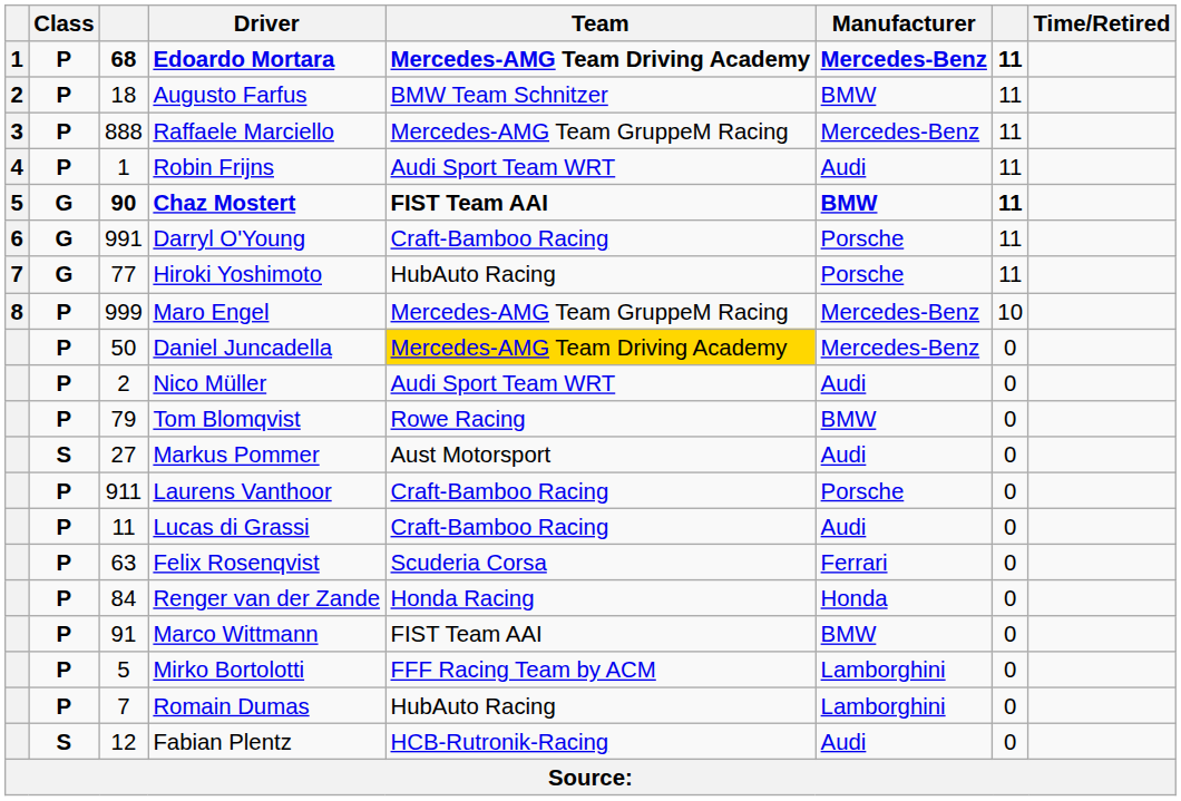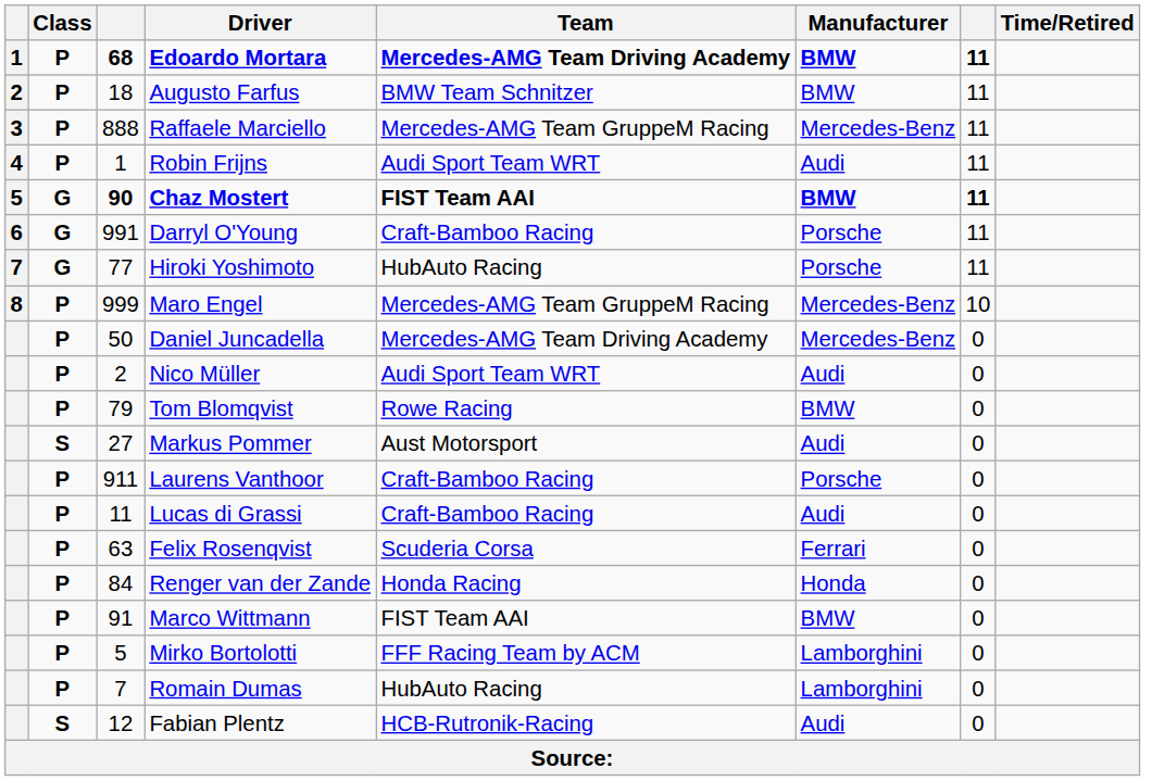Edoardo Mortara | Manufacturer: Mercedes-Benz -> BMW
Daniel Juncadella | Team: gold background -> no background
